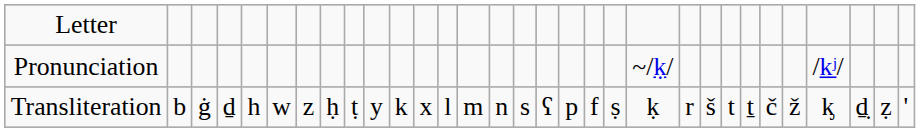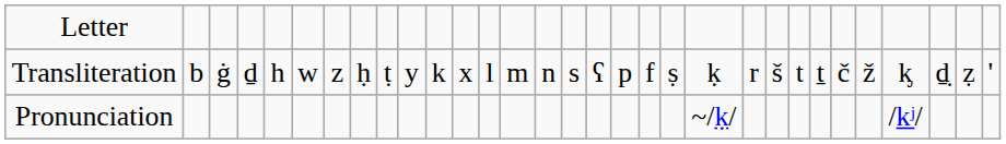rows swapped: Transliteration <-> Pronunciation
